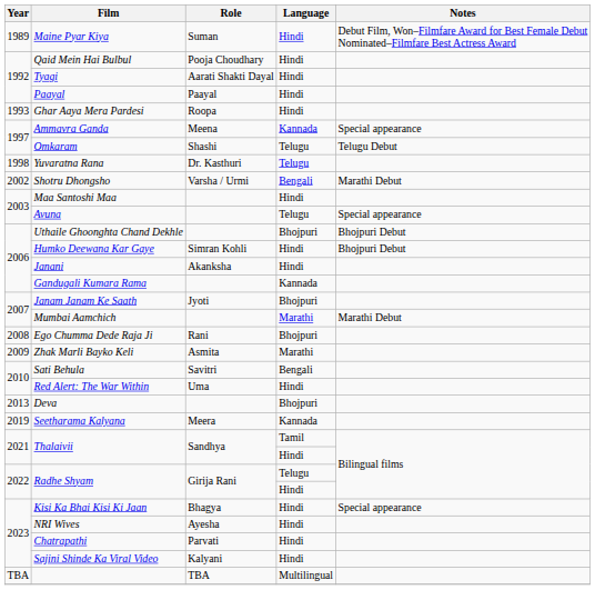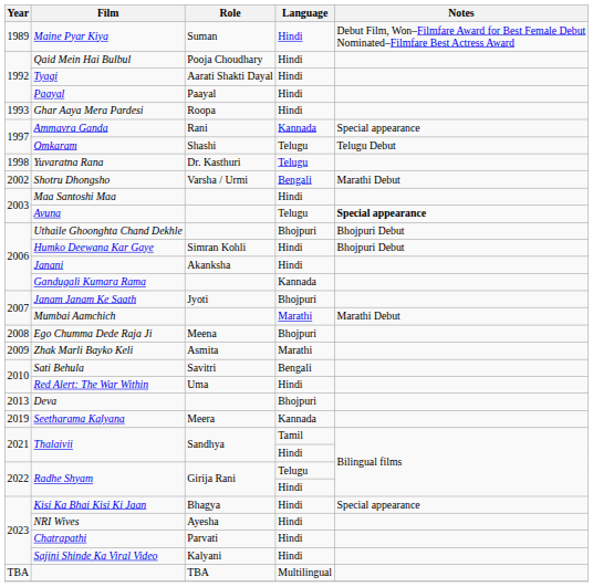Ammavra Ganda | Role: Meena -> Rani
Avuna | Notes: normal -> bold
Ego Chumma Dede Raja Ji | Role: Rani -> Meena
